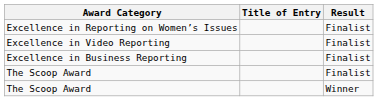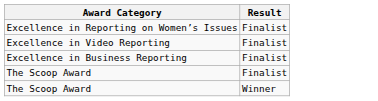- column: Title of Entry
